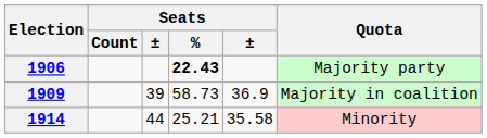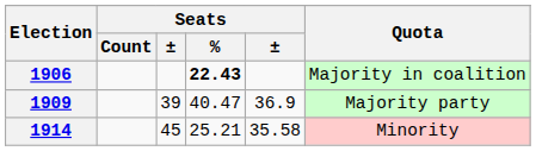1906 | Quota: Majority party -> Majority in coalition
1909 | Seats / %: 58.73 -> 40.47
1909 | Quota: Majority in coalition -> Majority party
1914 | column 3: 44 -> 45
